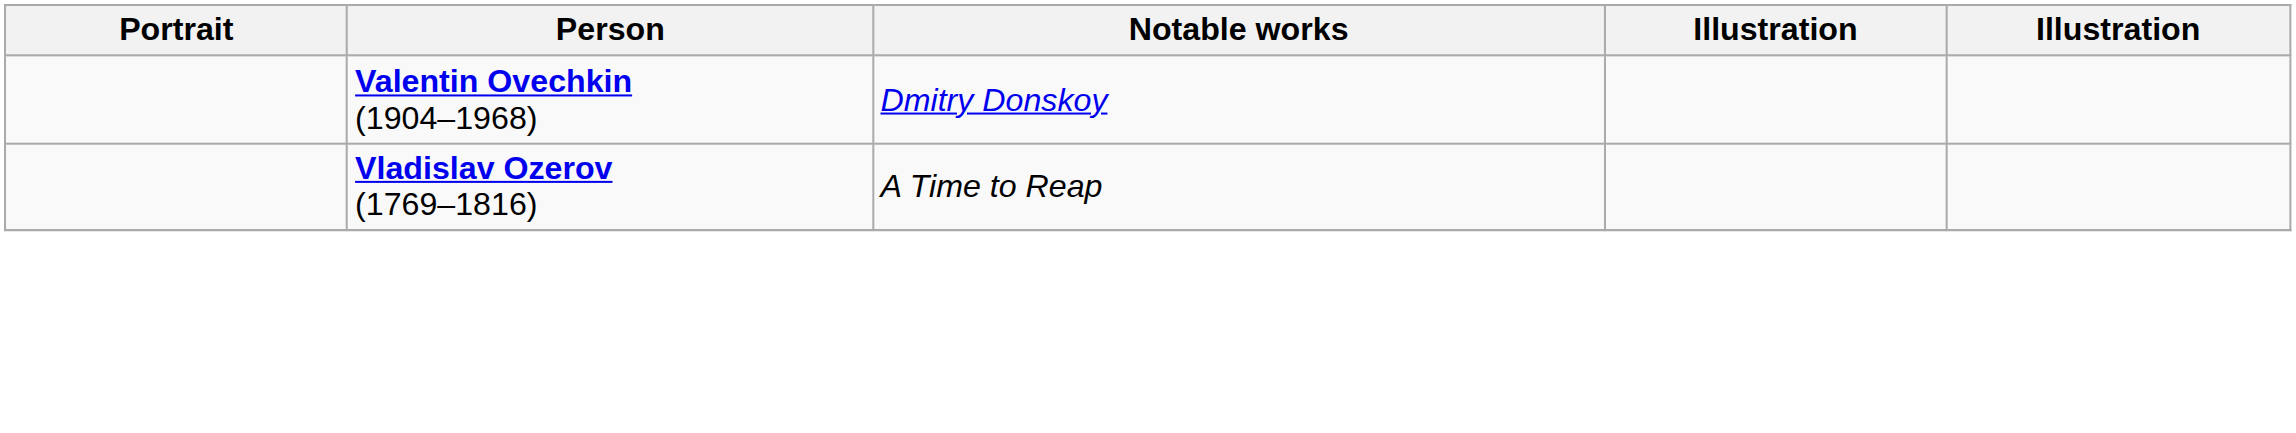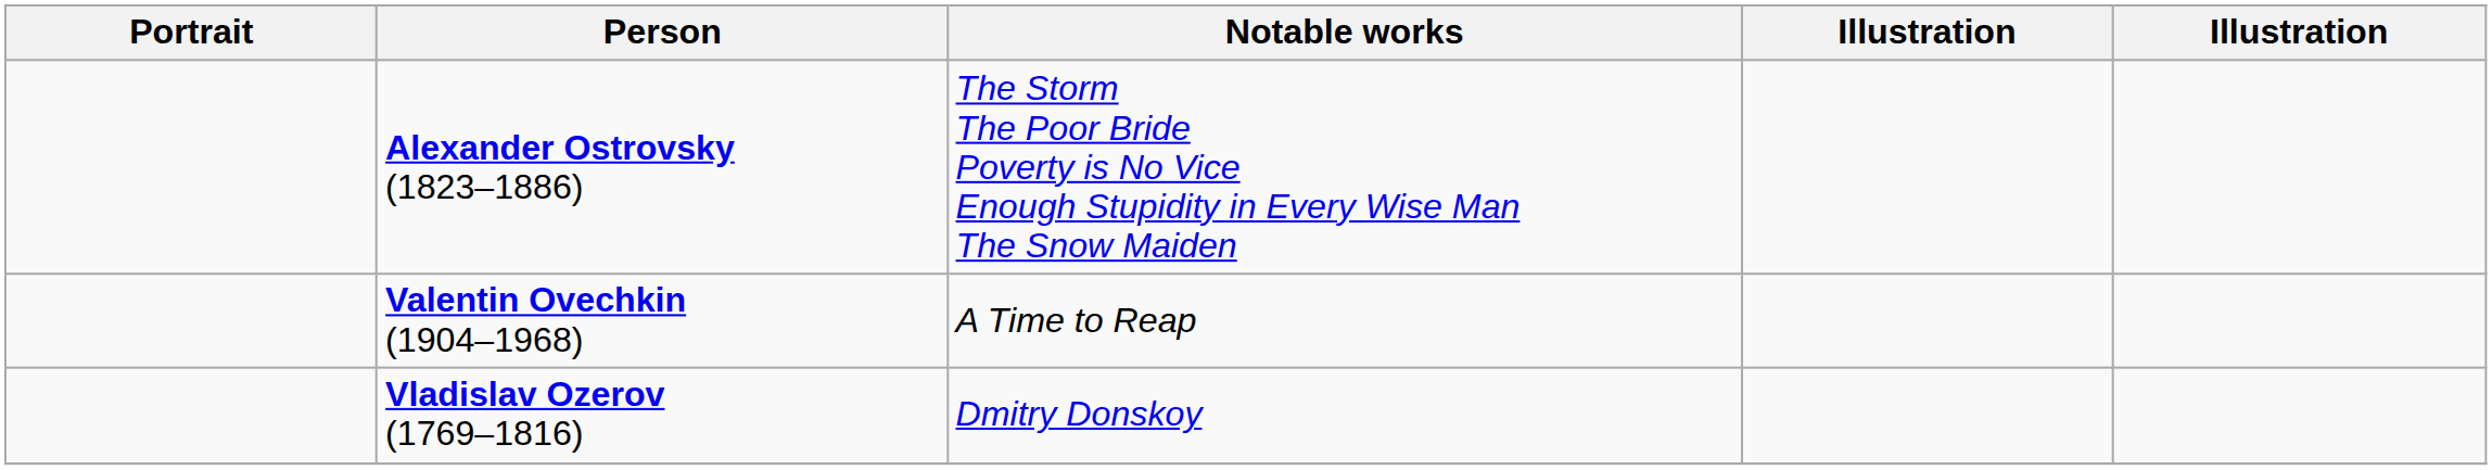+ row: Alexander Ostrovsky (1823–1886) | The Storm The Poor Bride Poverty is No Vice Enough Stupidity in Every Wise Man The Snow Maiden
Valentin Ovechkin (1904–1968) | Notable works: Dmitry Donskoy -> A Time to Reap
Vladislav Ozerov (1769–1816) | Notable works: A Time to Reap -> Dmitry Donskoy
